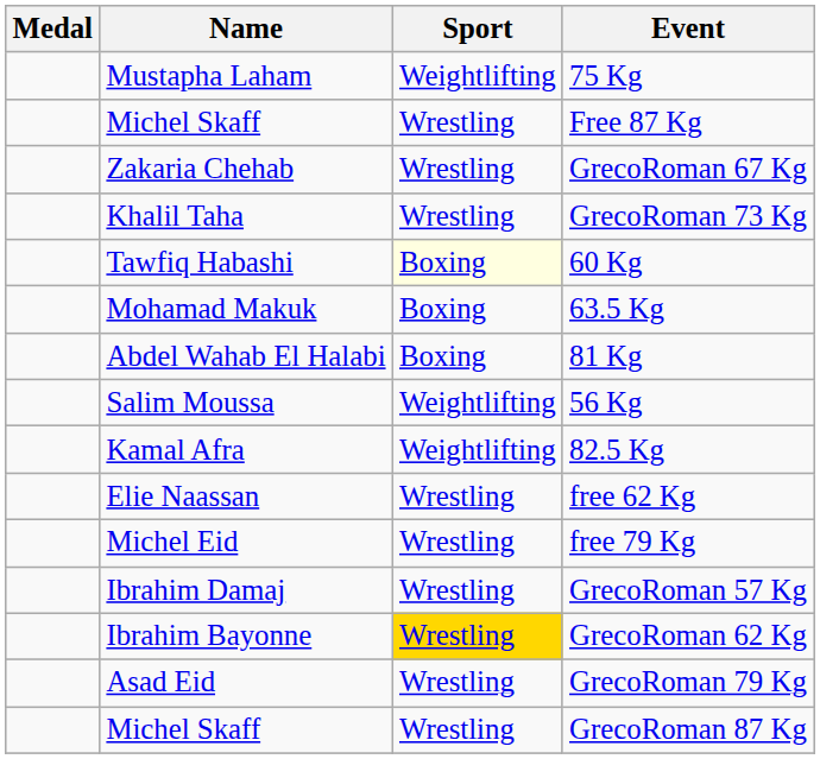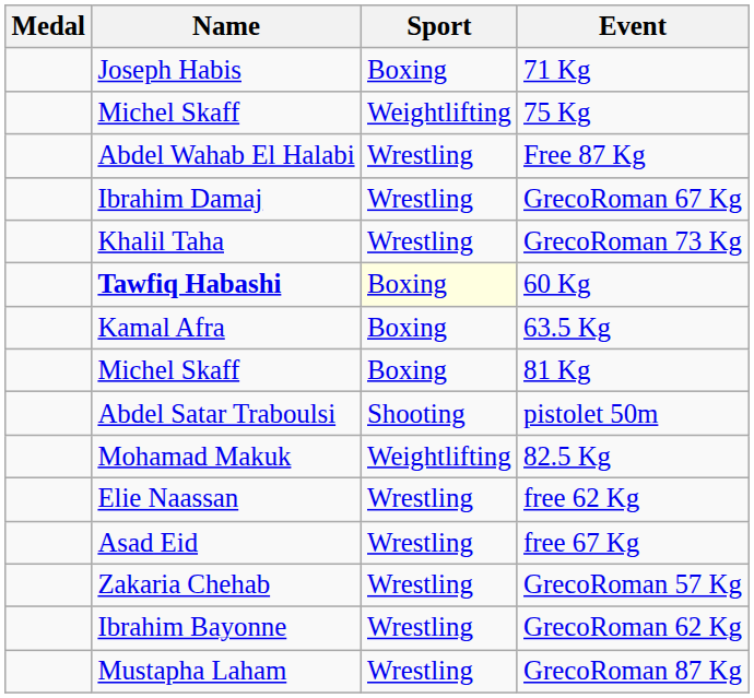+ row: Joseph Habis | Boxing | 71 Kg
75 Kg | Name: Mustapha Laham -> Michel Skaff
Free 87 Kg | Name: Michel Skaff -> Abdel Wahab El Halabi
GrecoRoman 67 Kg | Name: Zakaria Chehab -> Ibrahim Damaj
60 Kg | Name: normal -> bold
63.5 Kg | Name: Mohamad Makuk -> Kamal Afra
81 Kg | Name: Abdel Wahab El Halabi -> Michel Skaff
+ row: Abdel Satar Traboulsi | Shooting | pistolet 50m
- row: Salim Moussa | Weightlifting | 56 Kg
82.5 Kg | Name: Kamal Afra -> Mohamad Makuk
+ row: Asad Eid | Wrestling | free 67 Kg
- row: Michel Eid | Wrestling | free 79 Kg
GrecoRoman 57 Kg | Name: Ibrahim Damaj -> Zakaria Chehab
GrecoRoman 62 Kg | Sport: gold background -> no background
- row: Asad Eid | Wrestling | GrecoRoman 79 Kg
GrecoRoman 87 Kg | Name: Michel Skaff -> Mustapha Laham
